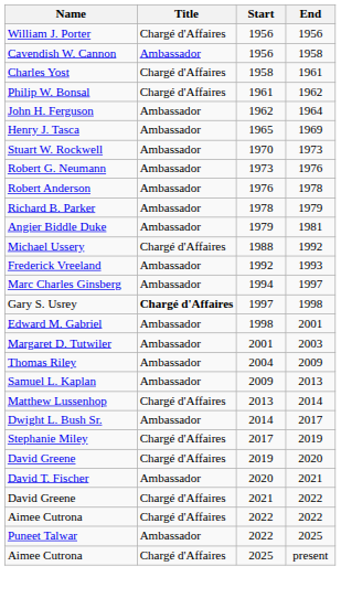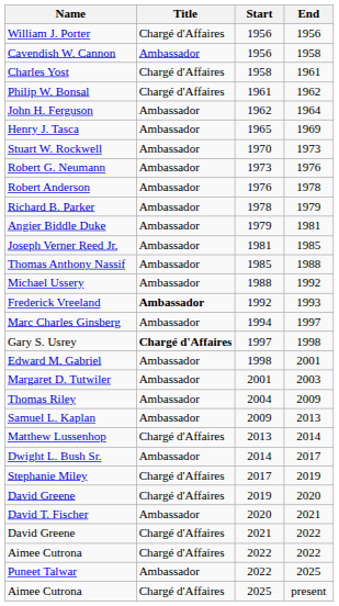+ row: Joseph Verner Reed Jr. | Ambassador | 1981 | 1985
+ row: Thomas Anthony Nassif | Ambassador | 1985 | 1988
Michael Ussery | Title: Chargé d'Affaires -> Ambassador
Frederick Vreeland | Title: normal -> bold
